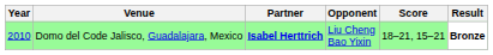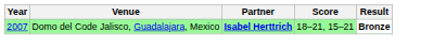- column: Opponent | Liu Cheng Bao Yixin
Domo del Code Jalisco, Guadalajara, Mexico | Year: 2010 -> 2007
